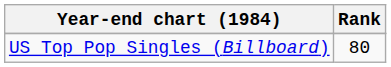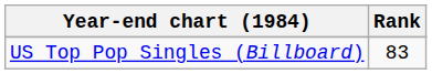US Top Pop Singles (Billboard) | Rank: 80 -> 83
